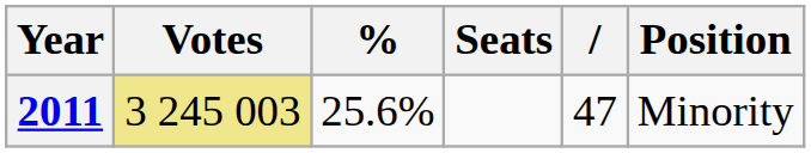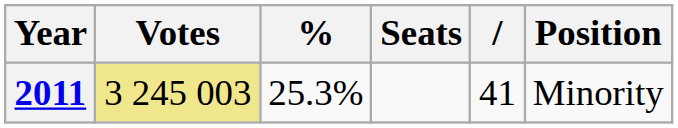2011 | %: 25.6% -> 25.3%
2011 | column 5: 47 -> 41
